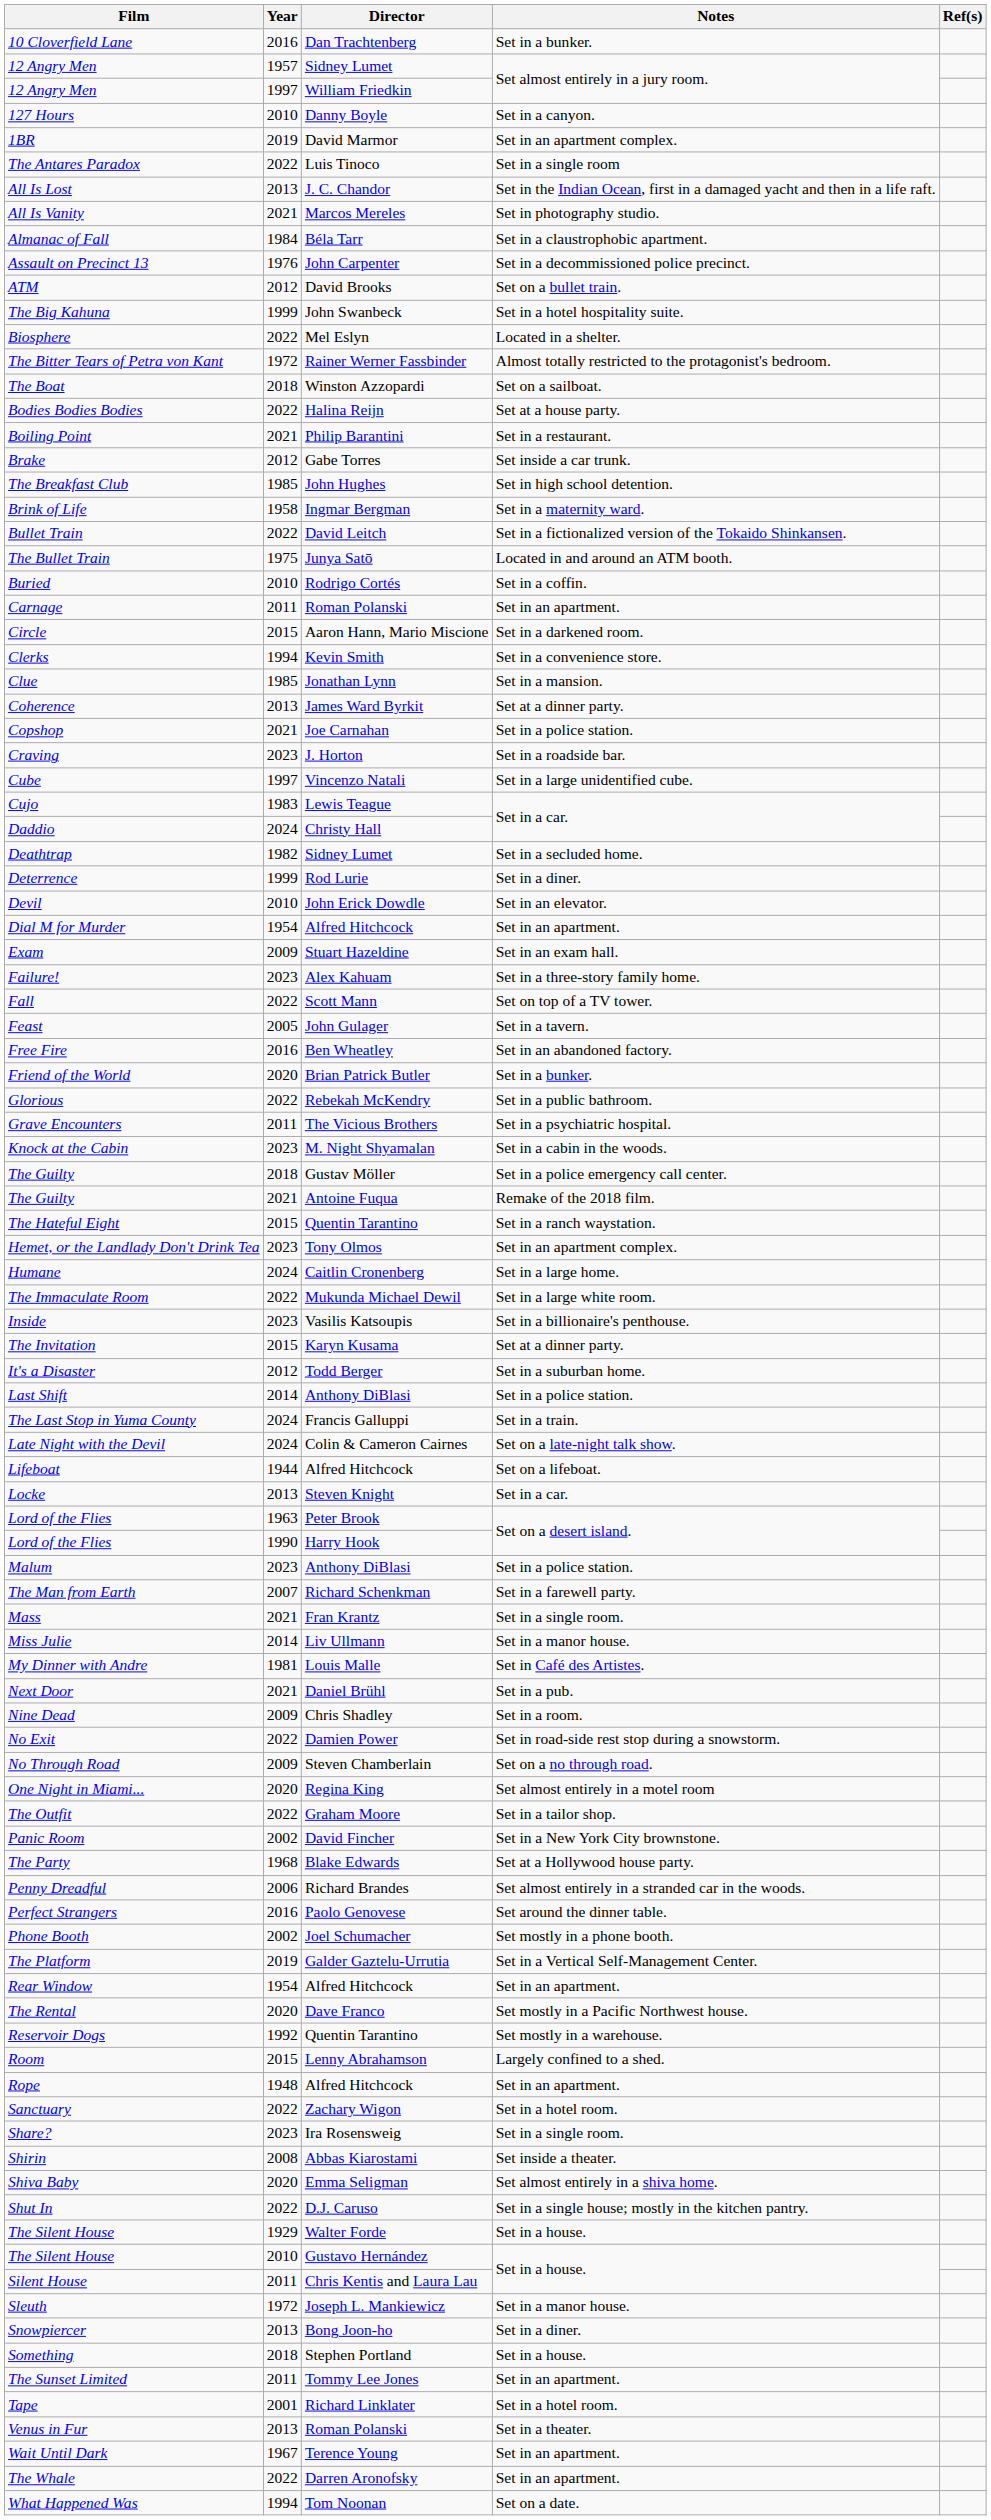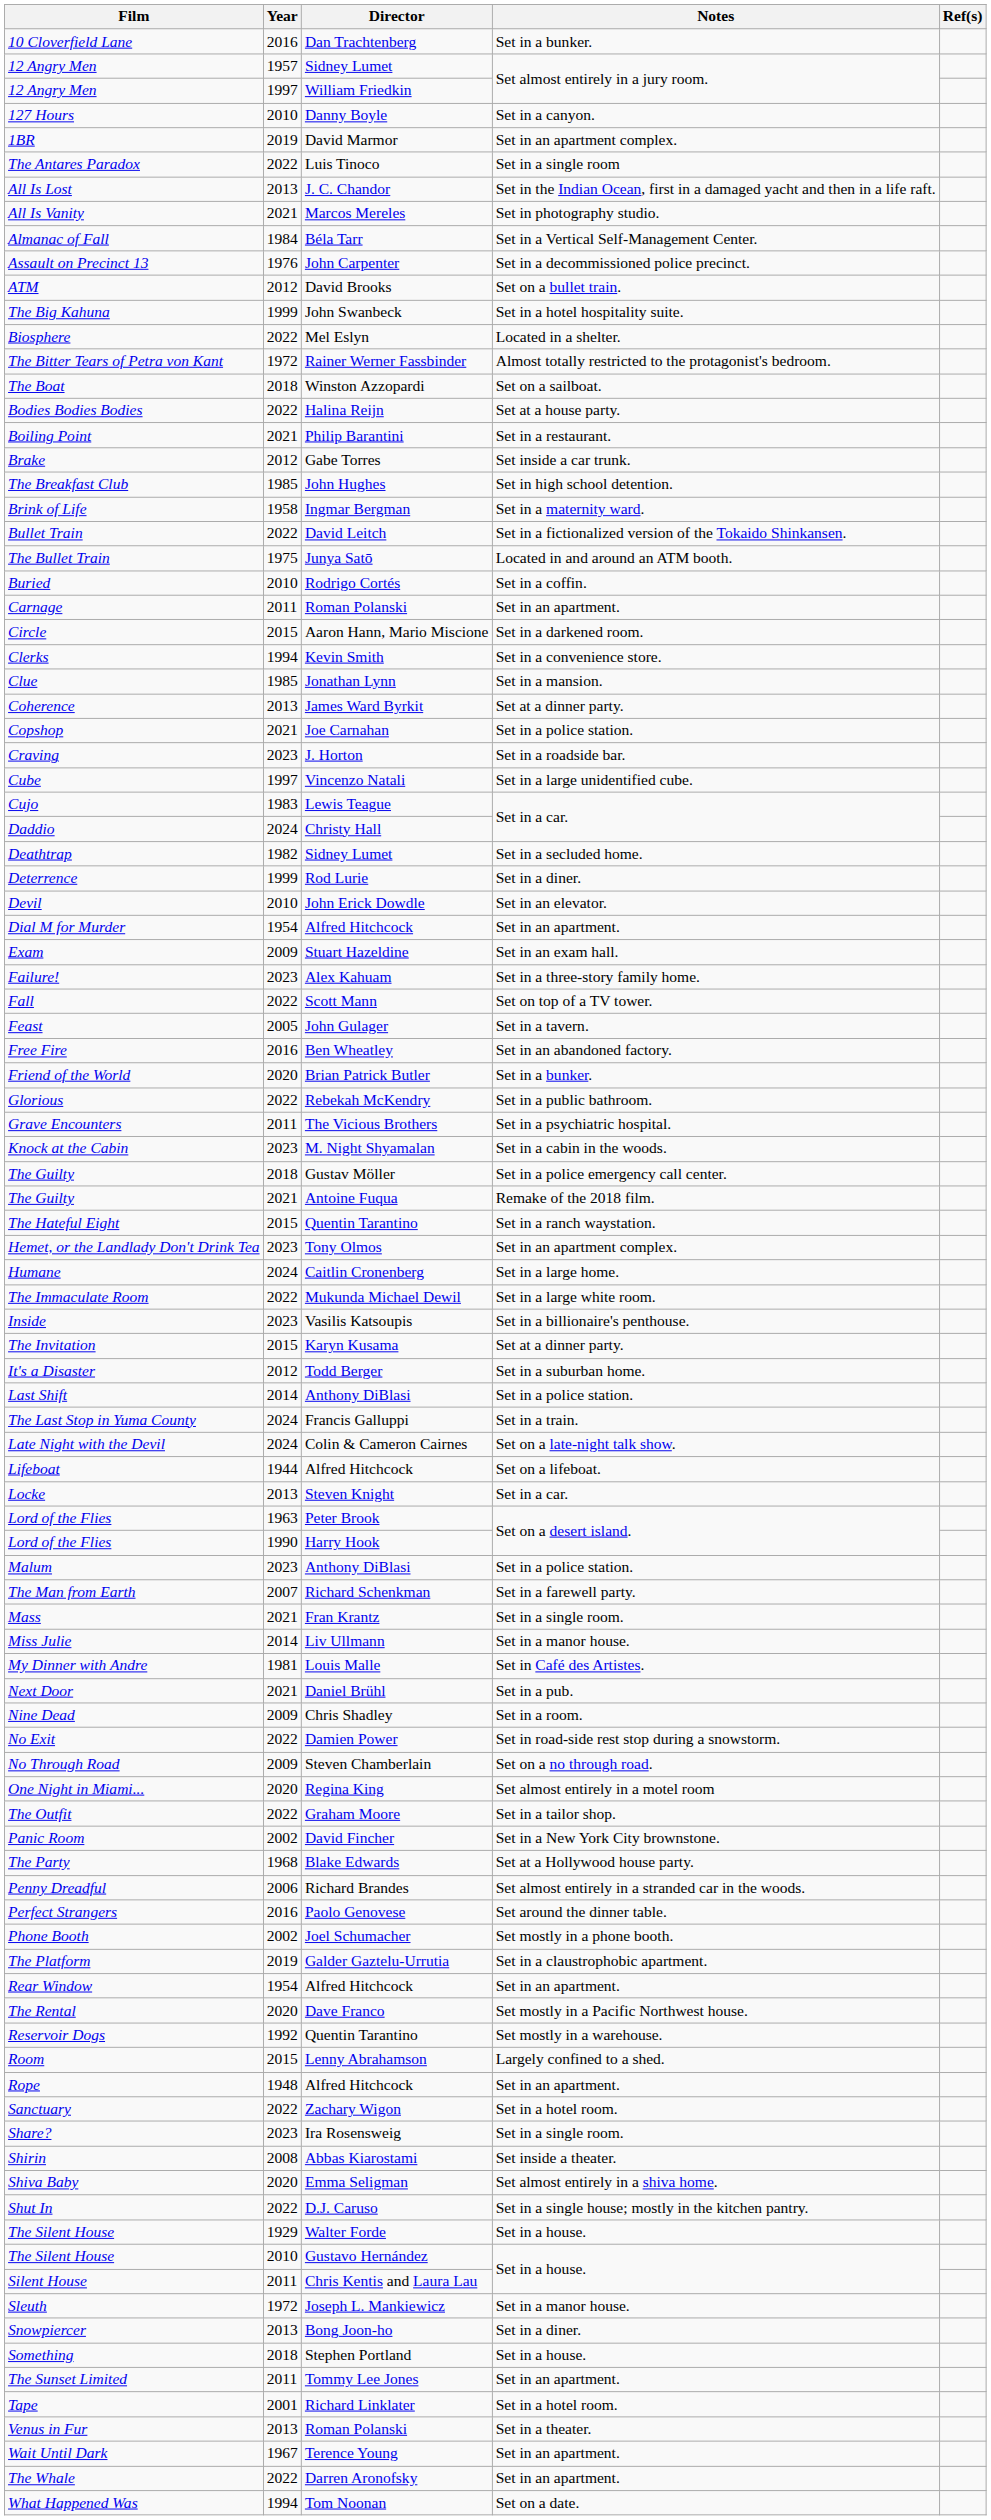Almanac of Fall | Notes: Set in a claustrophobic apartment. -> Set in a Vertical Self-Management Center.
The Platform | Notes: Set in a Vertical Self-Management Center. -> Set in a claustrophobic apartment.
